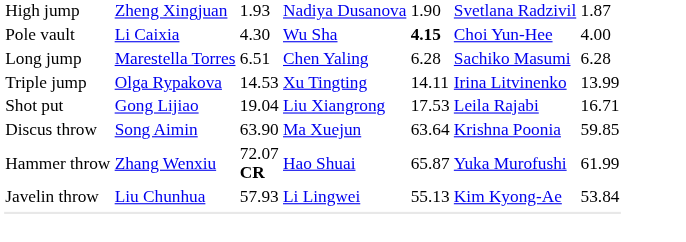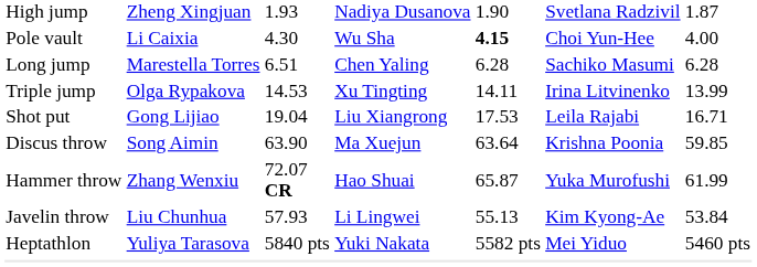+ row: Heptathlon | Yuliya Tarasova | 5840 pts | Yuki Nakata | 5582 pts | Mei Yiduo | 5460 pts
